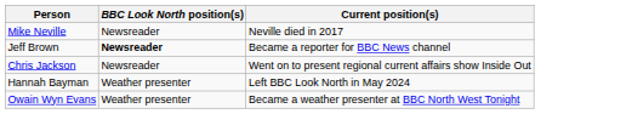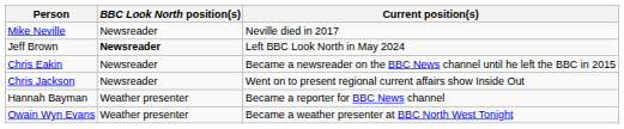Jeff Brown | Current position(s): Became a reporter for BBC News channel -> Left BBC Look North in May 2024
+ row: Chris Eakin | Newsreader | Became a newsreader on the BBC News channel until he left the BBC in 2015
Hannah Bayman | Current position(s): Left BBC Look North in May 2024 -> Became a reporter for BBC News channel
